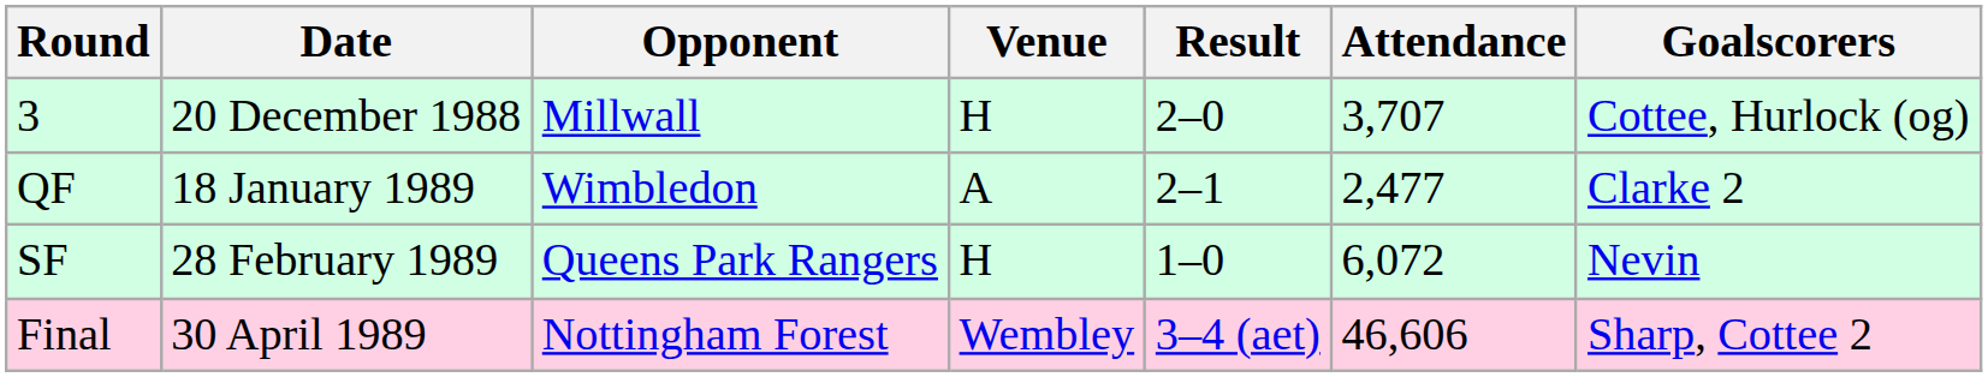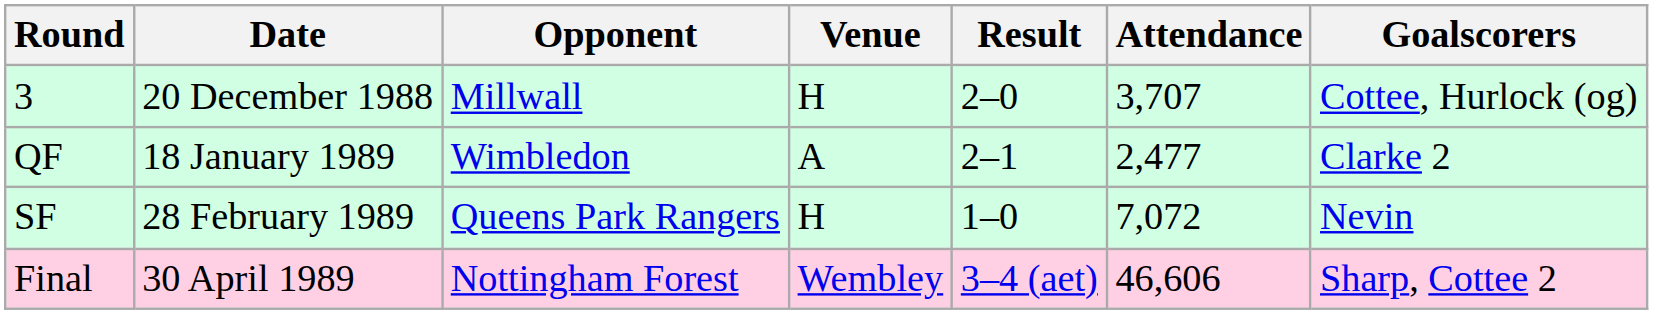SF | Attendance: 6,072 -> 7,072
